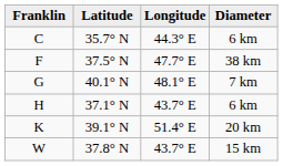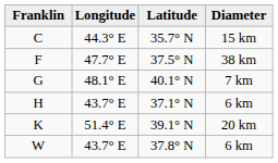columns swapped: Latitude <-> Longitude
C | Diameter: 6 km -> 15 km
W | Diameter: 15 km -> 6 km
